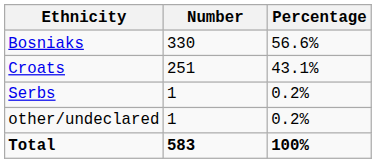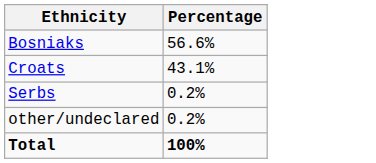- column: Number | 330 | 251 | 1 | 1 | 583
